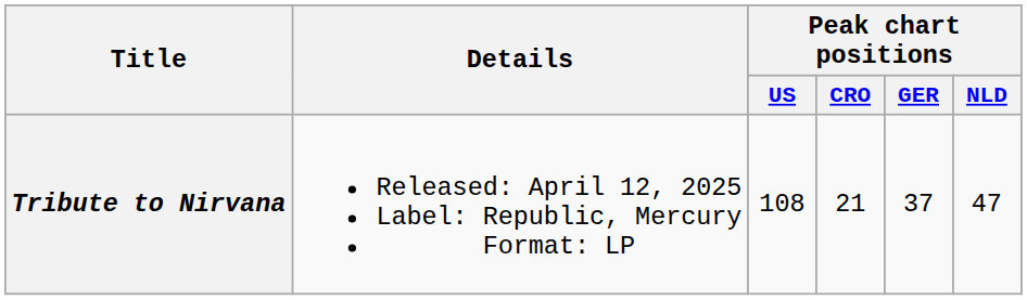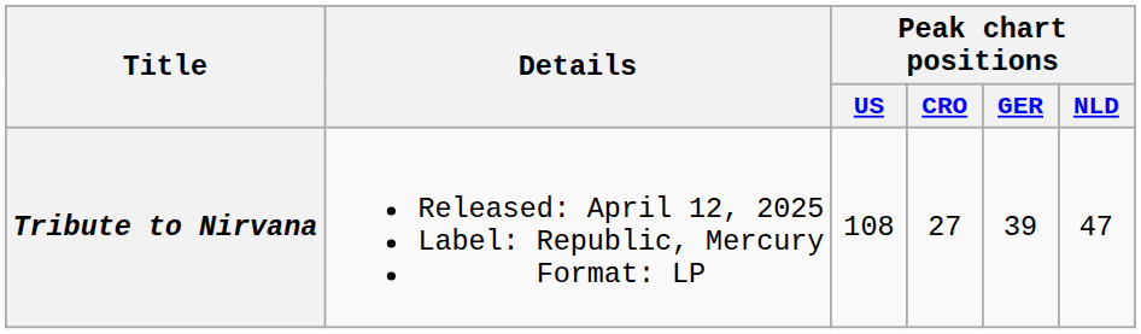Tribute to Nirvana | Peak chart positions / CRO: 21 -> 27
Tribute to Nirvana | Peak chart positions / GER: 37 -> 39
